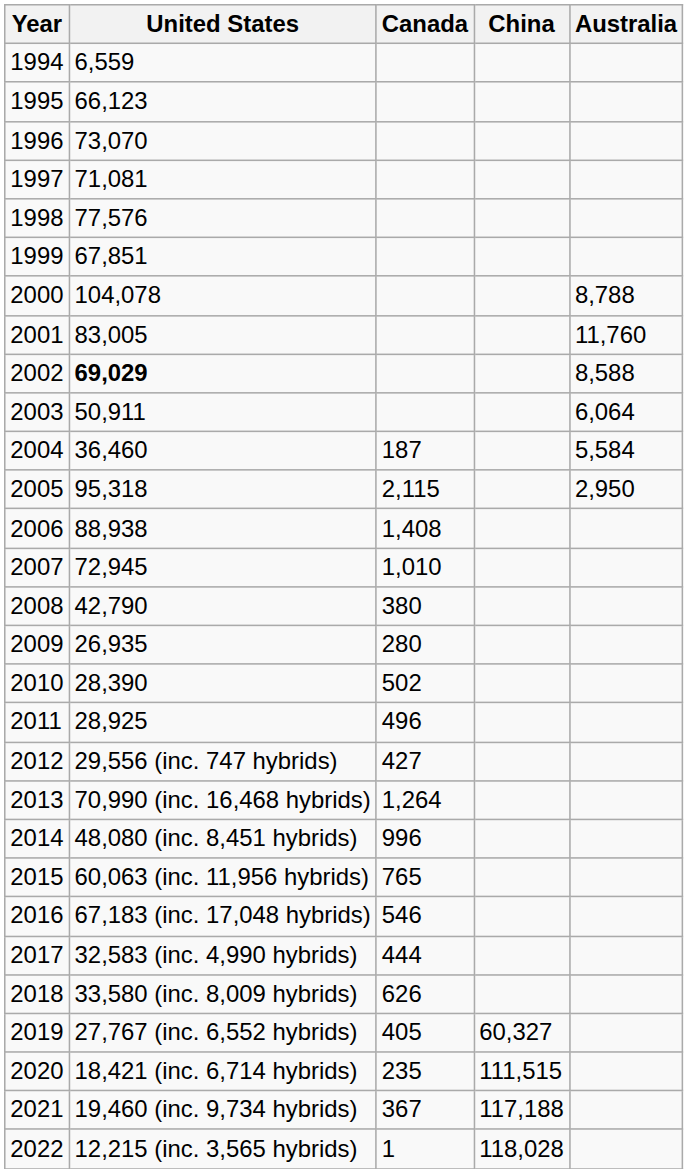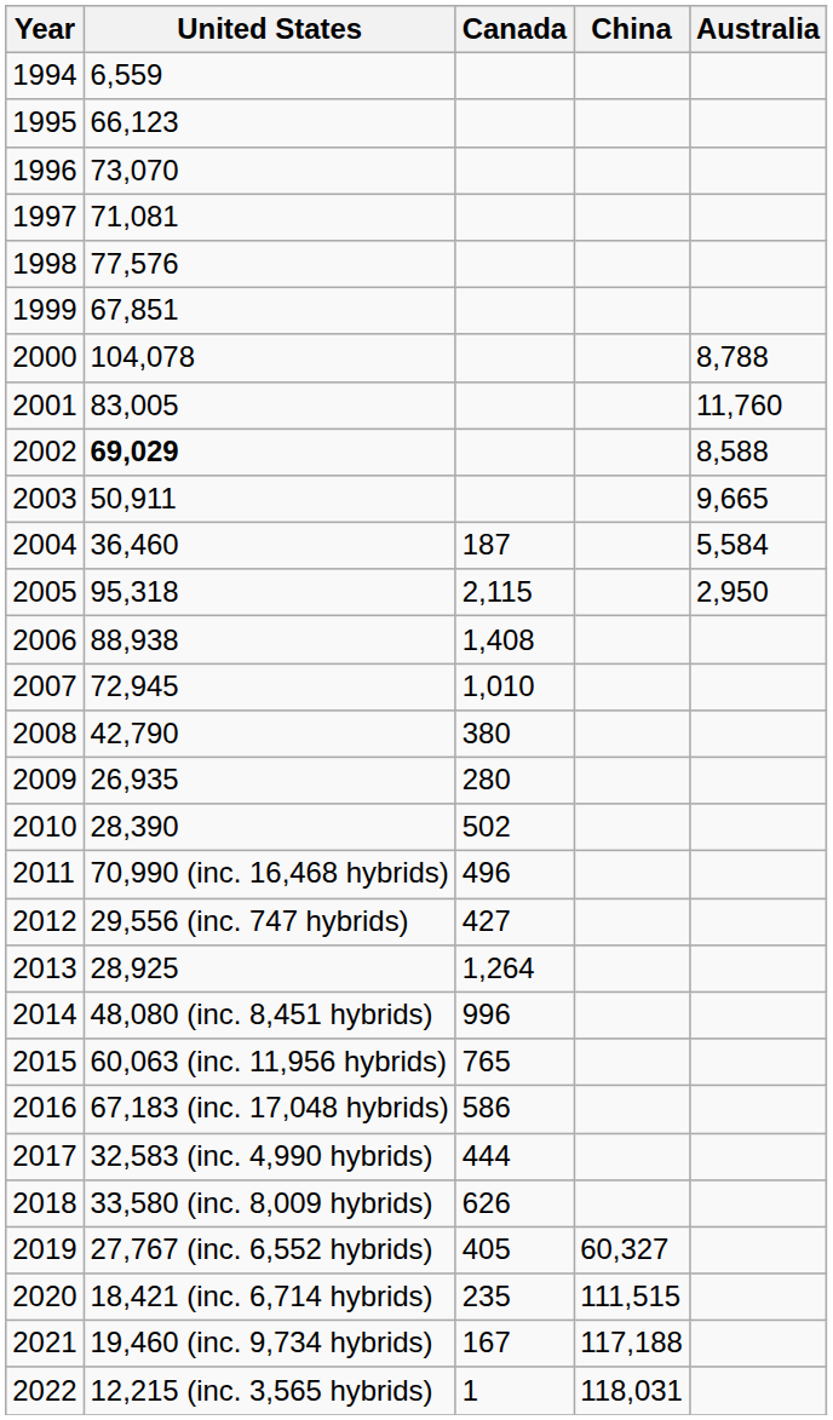2003 | Australia: 6,064 -> 9,665
2011 | United States: 28,925 -> 70,990 (inc. 16,468 hybrids)
2013 | United States: 70,990 (inc. 16,468 hybrids) -> 28,925
2016 | Canada: 546 -> 586
2021 | Canada: 367 -> 167
2022 | China: 118,028 -> 118,031
